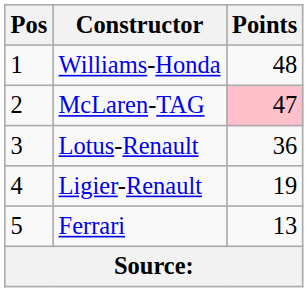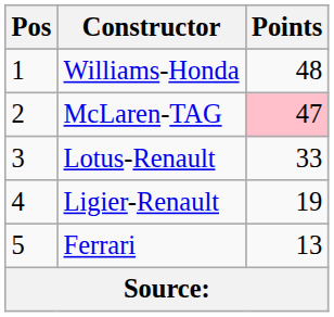Lotus-Renault | Points: 36 -> 33
